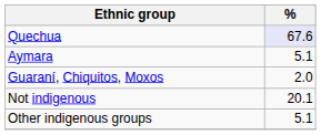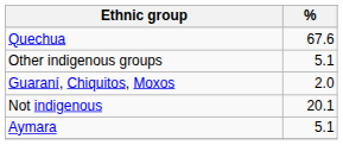Quechua | %: lavender background -> no background
rows swapped: Aymara <-> Other indigenous groups
